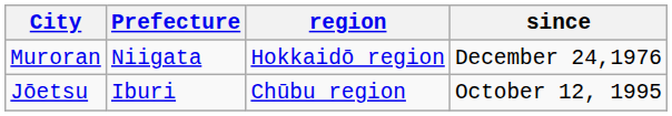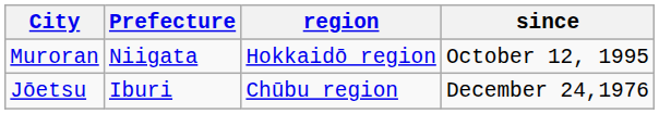Muroran | since: December 24,1976 -> October 12, 1995
Jōetsu | since: October 12, 1995 -> December 24,1976
